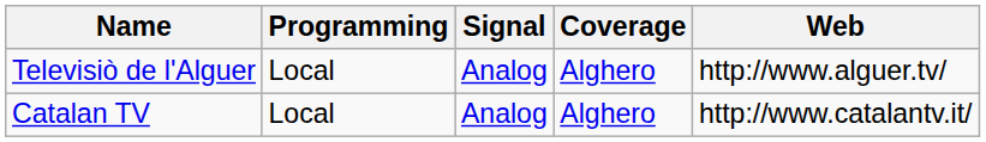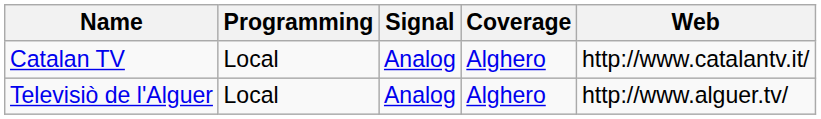rows swapped: Catalan TV <-> Televisiò de l'Alguer
